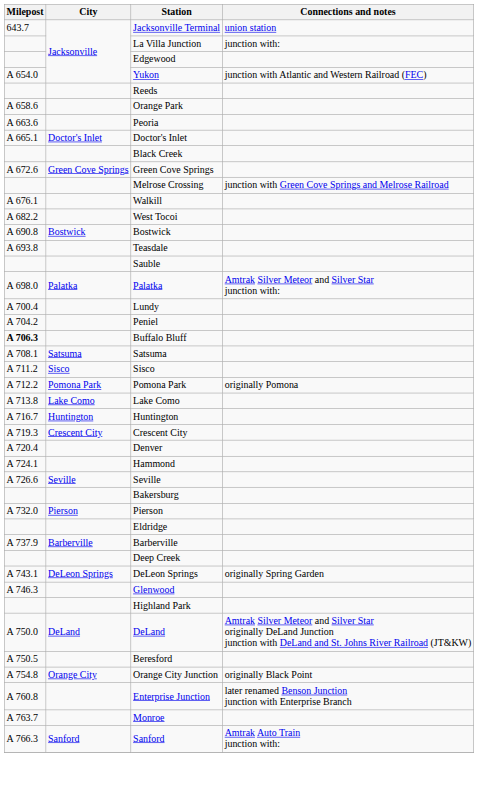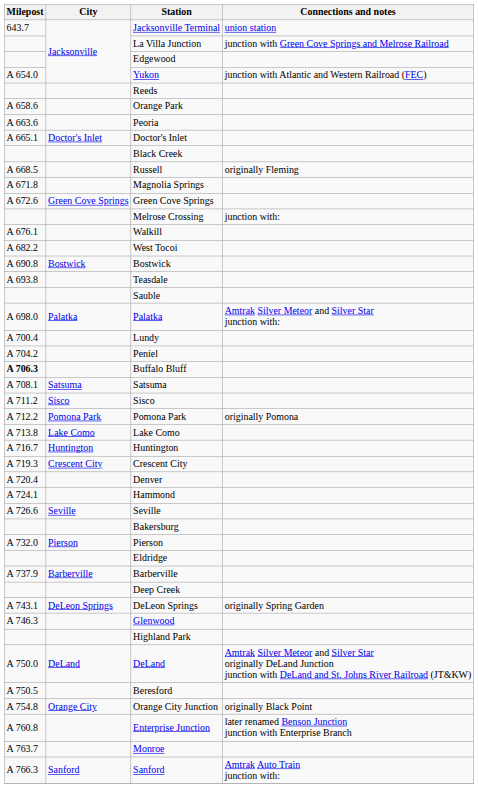La Villa Junction | Connections and notes: junction with: -> junction with Green Cove Springs and Melrose Railroad
+ row: A 668.5 | Russell | originally Fleming
+ row: A 671.8 | Magnolia Springs
Melrose Crossing | Connections and notes: junction with Green Cove Springs and Melrose Railroad -> junction with:
